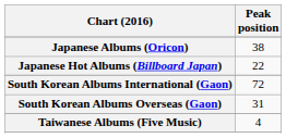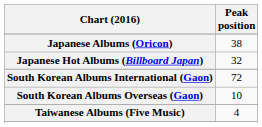Japanese Hot Albums (Billboard Japan) | Peak position: 22 -> 32
South Korean Albums Overseas (Gaon) | Peak position: 31 -> 10
